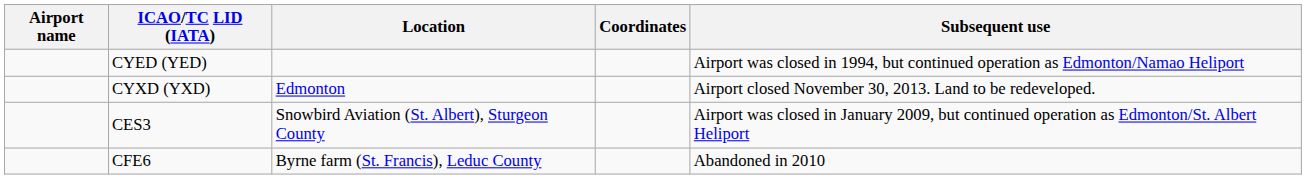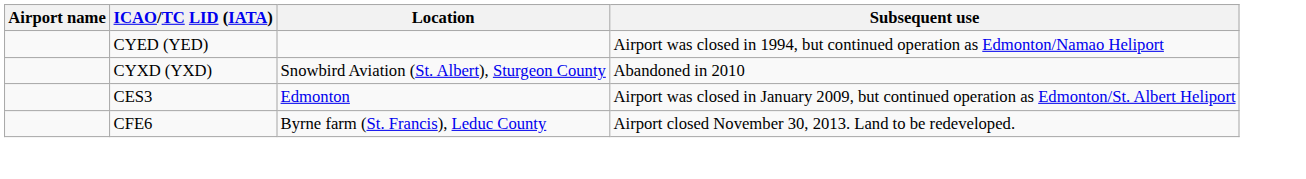- column: Coordinates
CYXD (YXD) | Location: Edmonton -> Snowbird Aviation (St. Albert), Sturgeon County
CYXD (YXD) | Subsequent use: Airport closed November 30, 2013. Land to be redeveloped. -> Abandoned in 2010
CES3 | Location: Snowbird Aviation (St. Albert), Sturgeon County -> Edmonton
CFE6 | Subsequent use: Abandoned in 2010 -> Airport closed November 30, 2013. Land to be redeveloped.
